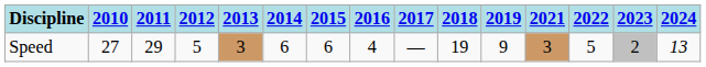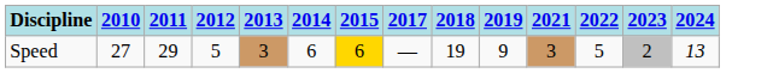- column: 2016 | 4
Speed | 2015: no background -> gold background
